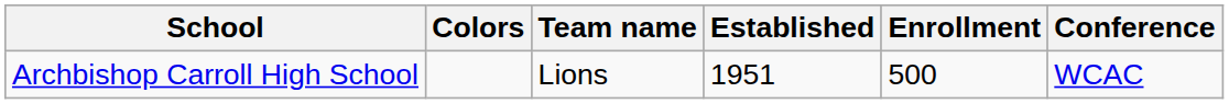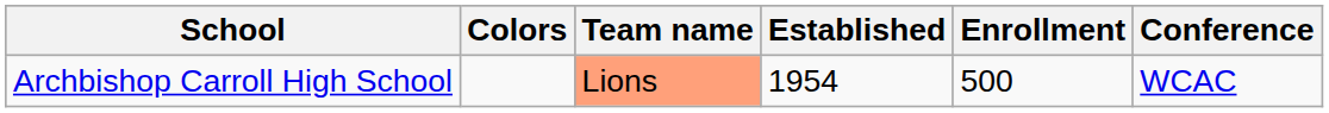Archbishop Carroll High School | Team name: no background -> lightsalmon background
Archbishop Carroll High School | Established: 1951 -> 1954
